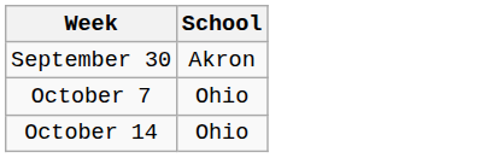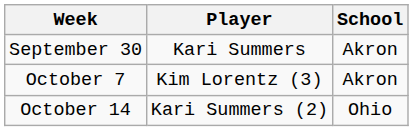+ column: Player | Kari Summers | Kim Lorentz (3) | Kari Summers (2)
October 7 | School: Ohio -> Akron
